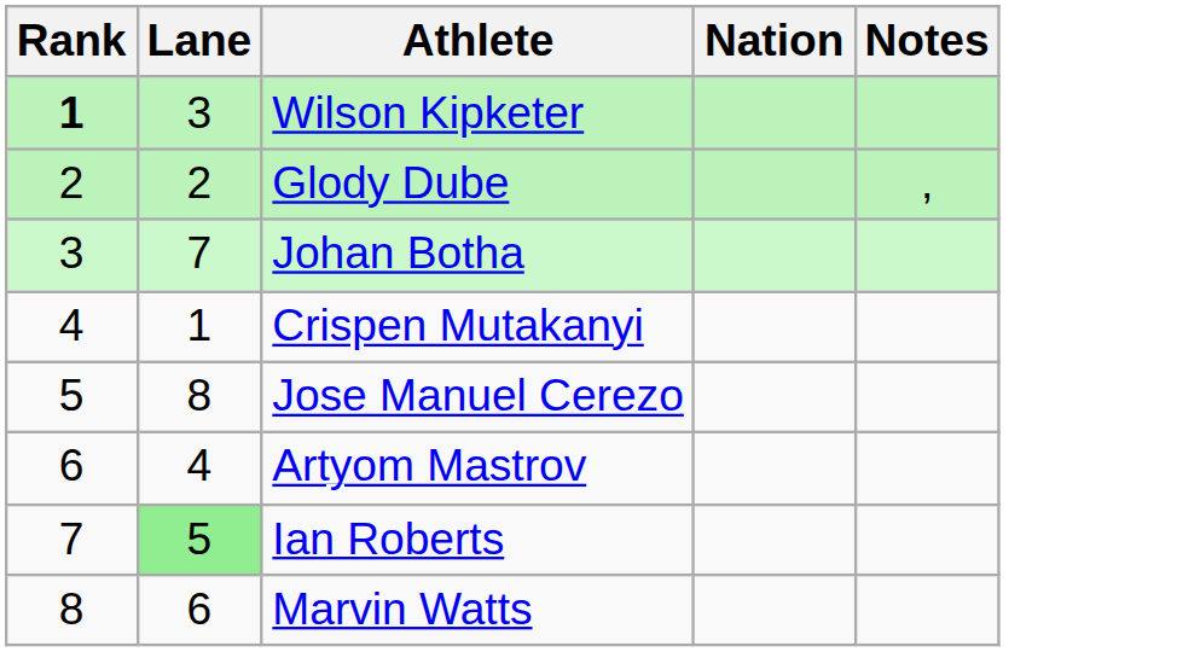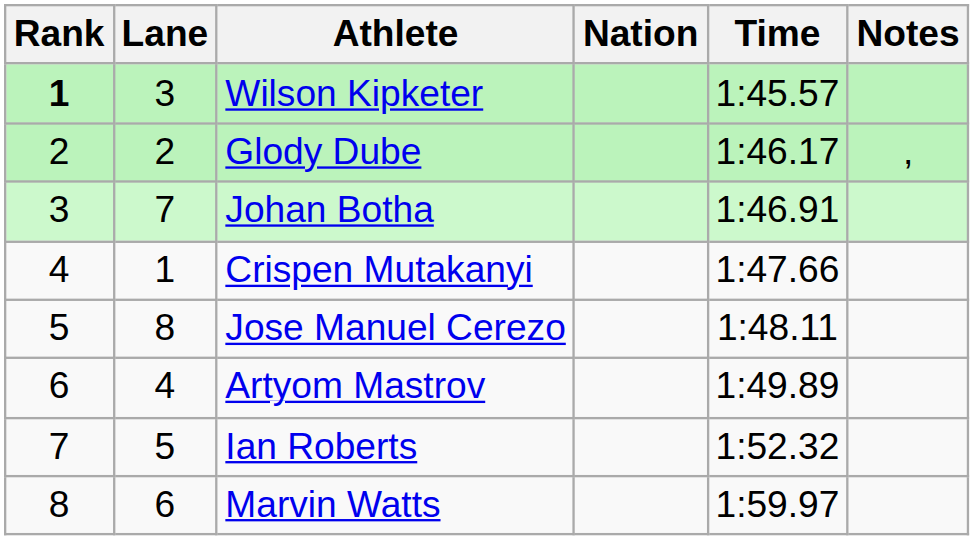+ column: Time | 1:45.57 | 1:46.17 | 1:46.91 | 1:47.66 | 1:48.11 | 1:49.89 | 1:52.32 | 1:59.97
Ian Roberts | Lane: lightgreen background -> no background
